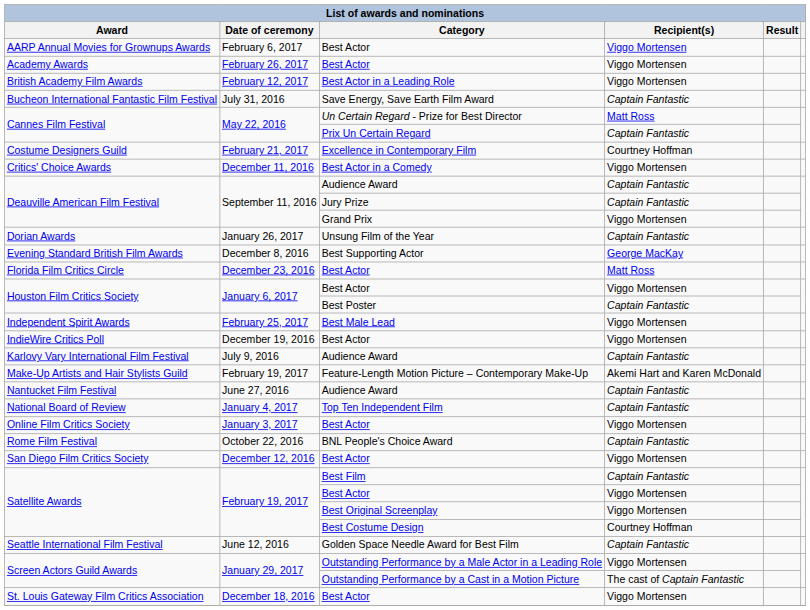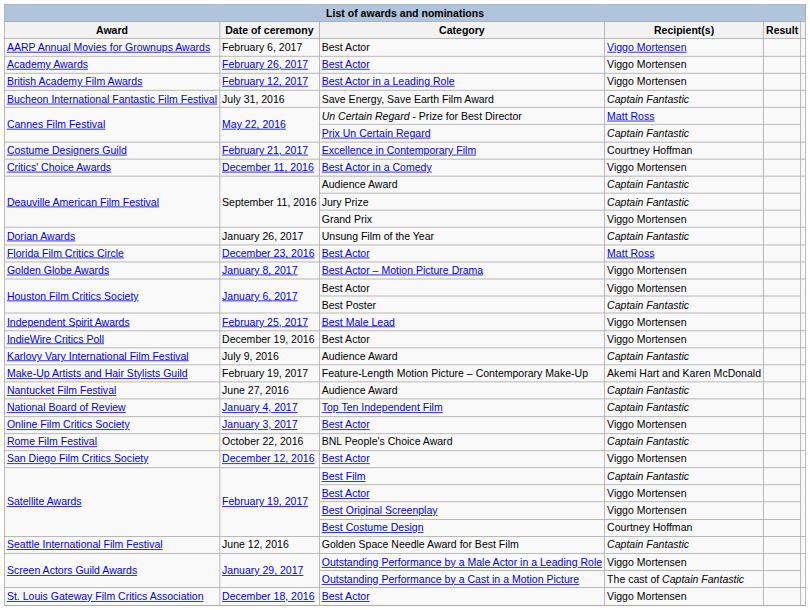- row: Evening Standard British Film Awards | December 8, 2016 | Best Supporting Actor | George MacKay
+ row: Golden Globe Awards | January 8, 2017 | Best Actor – Motion Picture Drama | Viggo Mortensen
